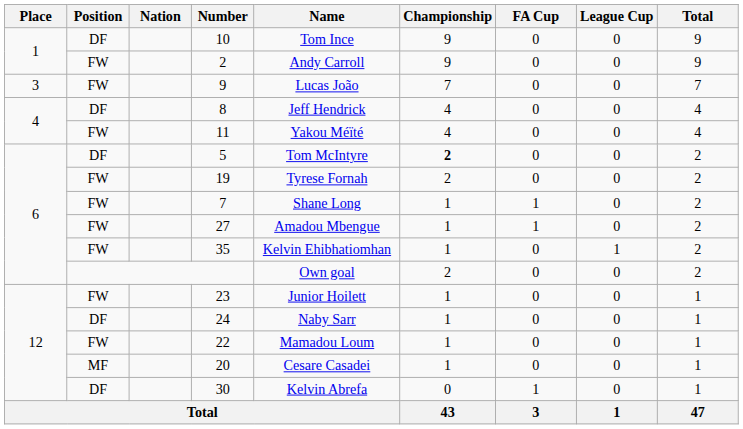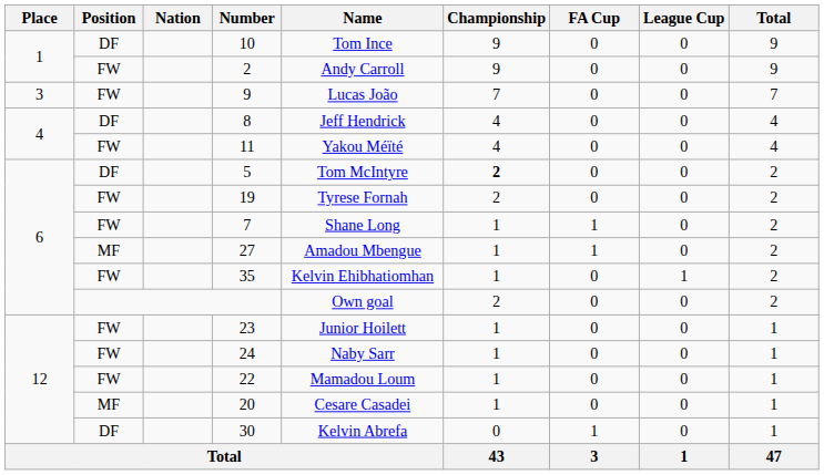27 | Position: FW -> MF
24 | Position: DF -> FW
